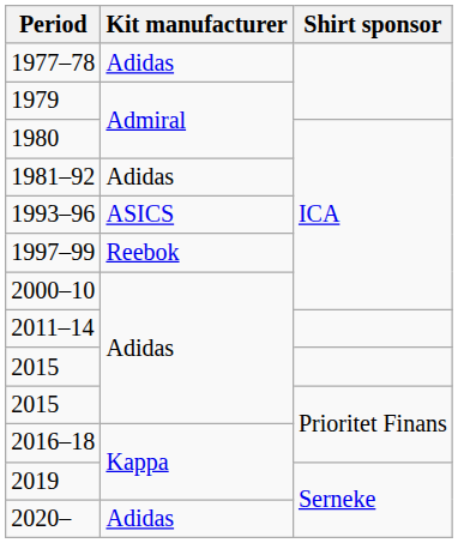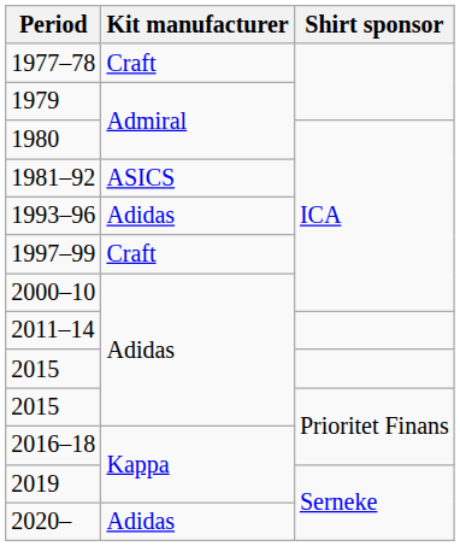1977–78 | Kit manufacturer: Adidas -> Craft
1981–92 | Kit manufacturer: Adidas -> ASICS
1993–96 | Kit manufacturer: ASICS -> Adidas
1997–99 | Kit manufacturer: Reebok -> Craft
